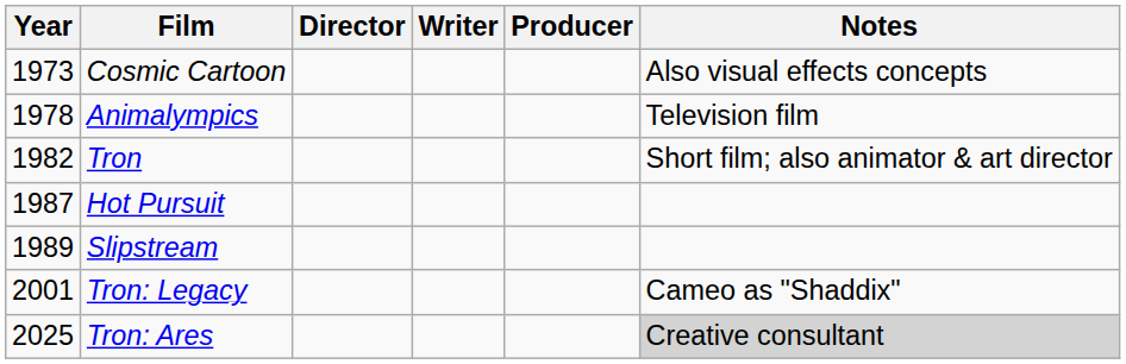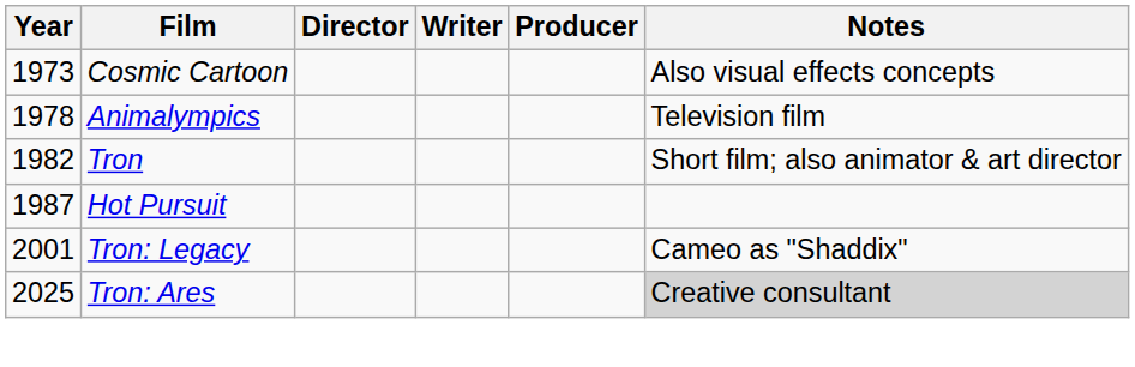- row: 1989 | Slipstream
